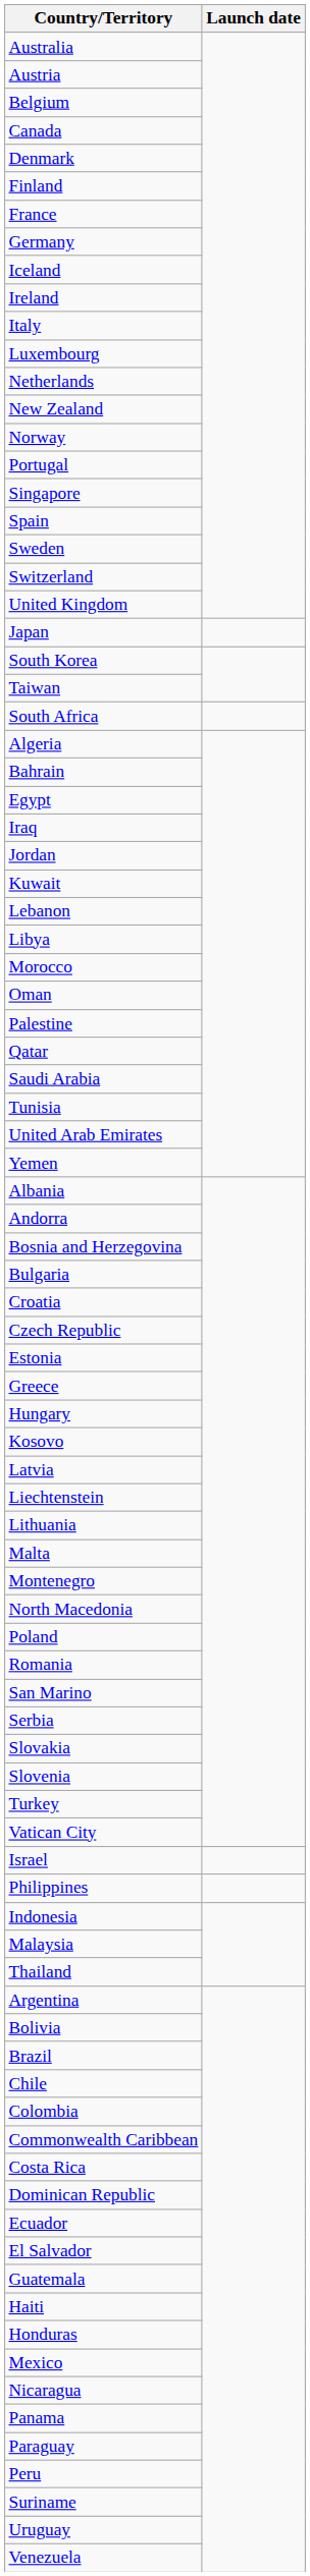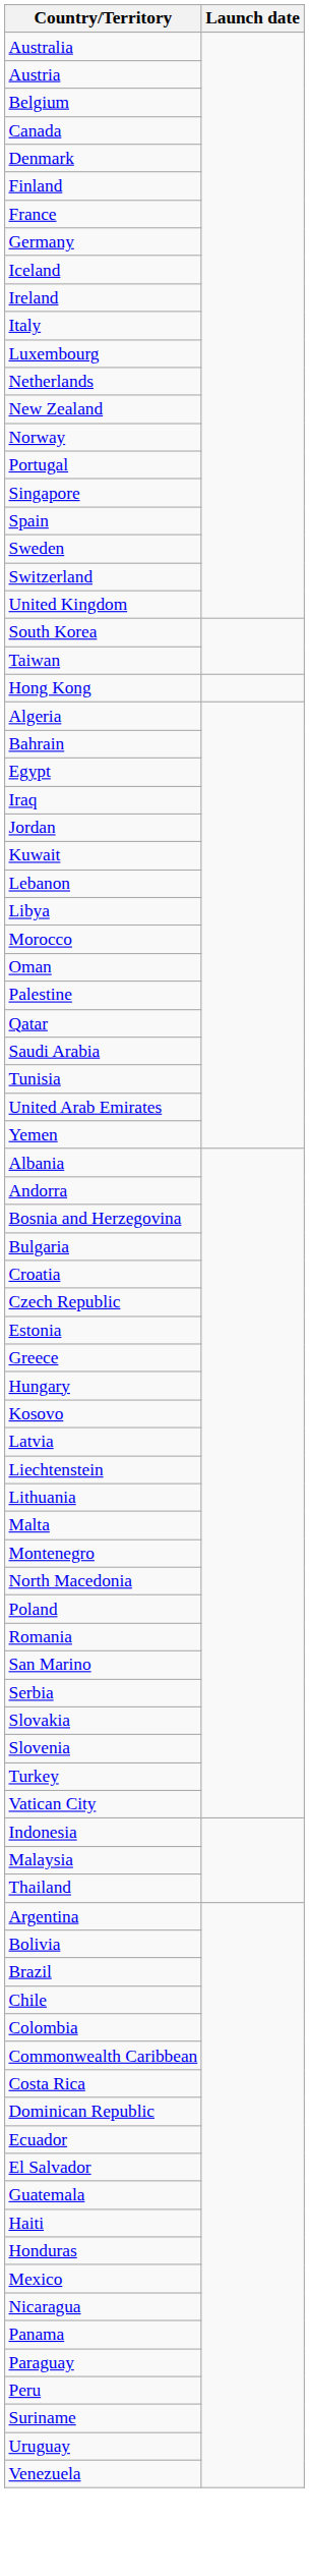- row: Japan
+ row: Hong Kong
- row: South Africa
- row: Israel
- row: Philippines
